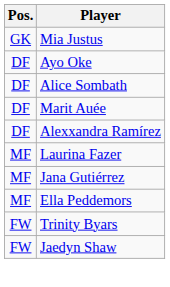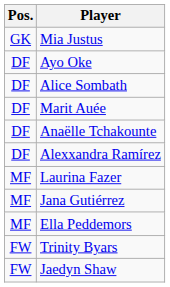+ row: DF | Anaëlle Tchakounte
